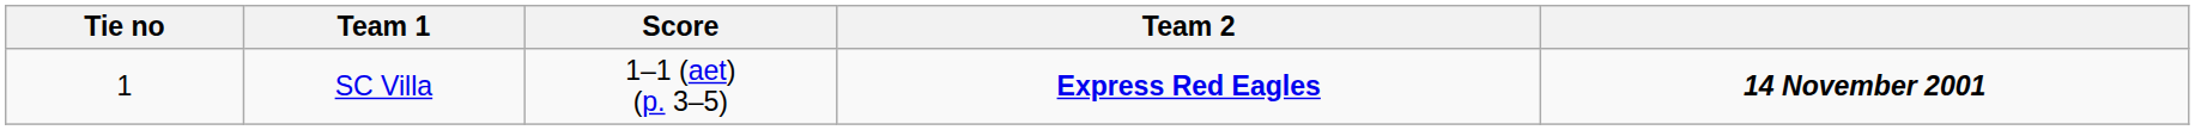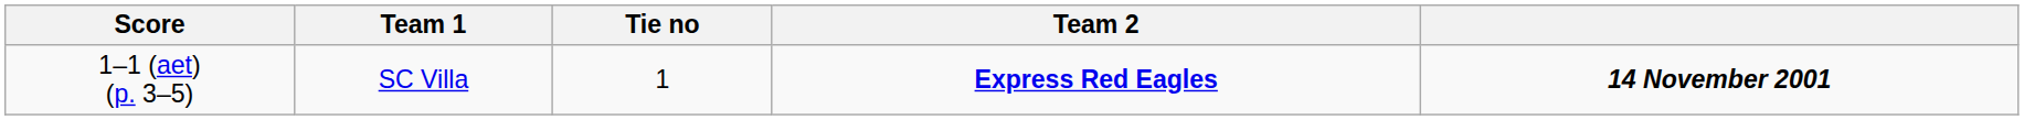columns swapped: Tie no <-> Score
